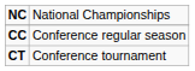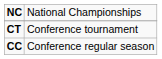rows swapped: CC <-> CT
